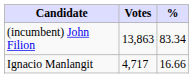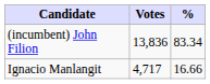(incumbent) John Filion | Votes: 13,863 -> 13,836
